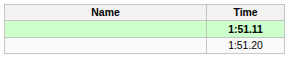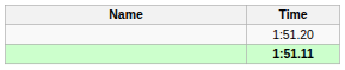rows swapped: 1:51.11 <-> 1:51.20
